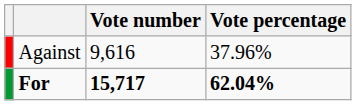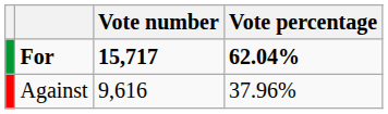rows swapped: For <-> Against
